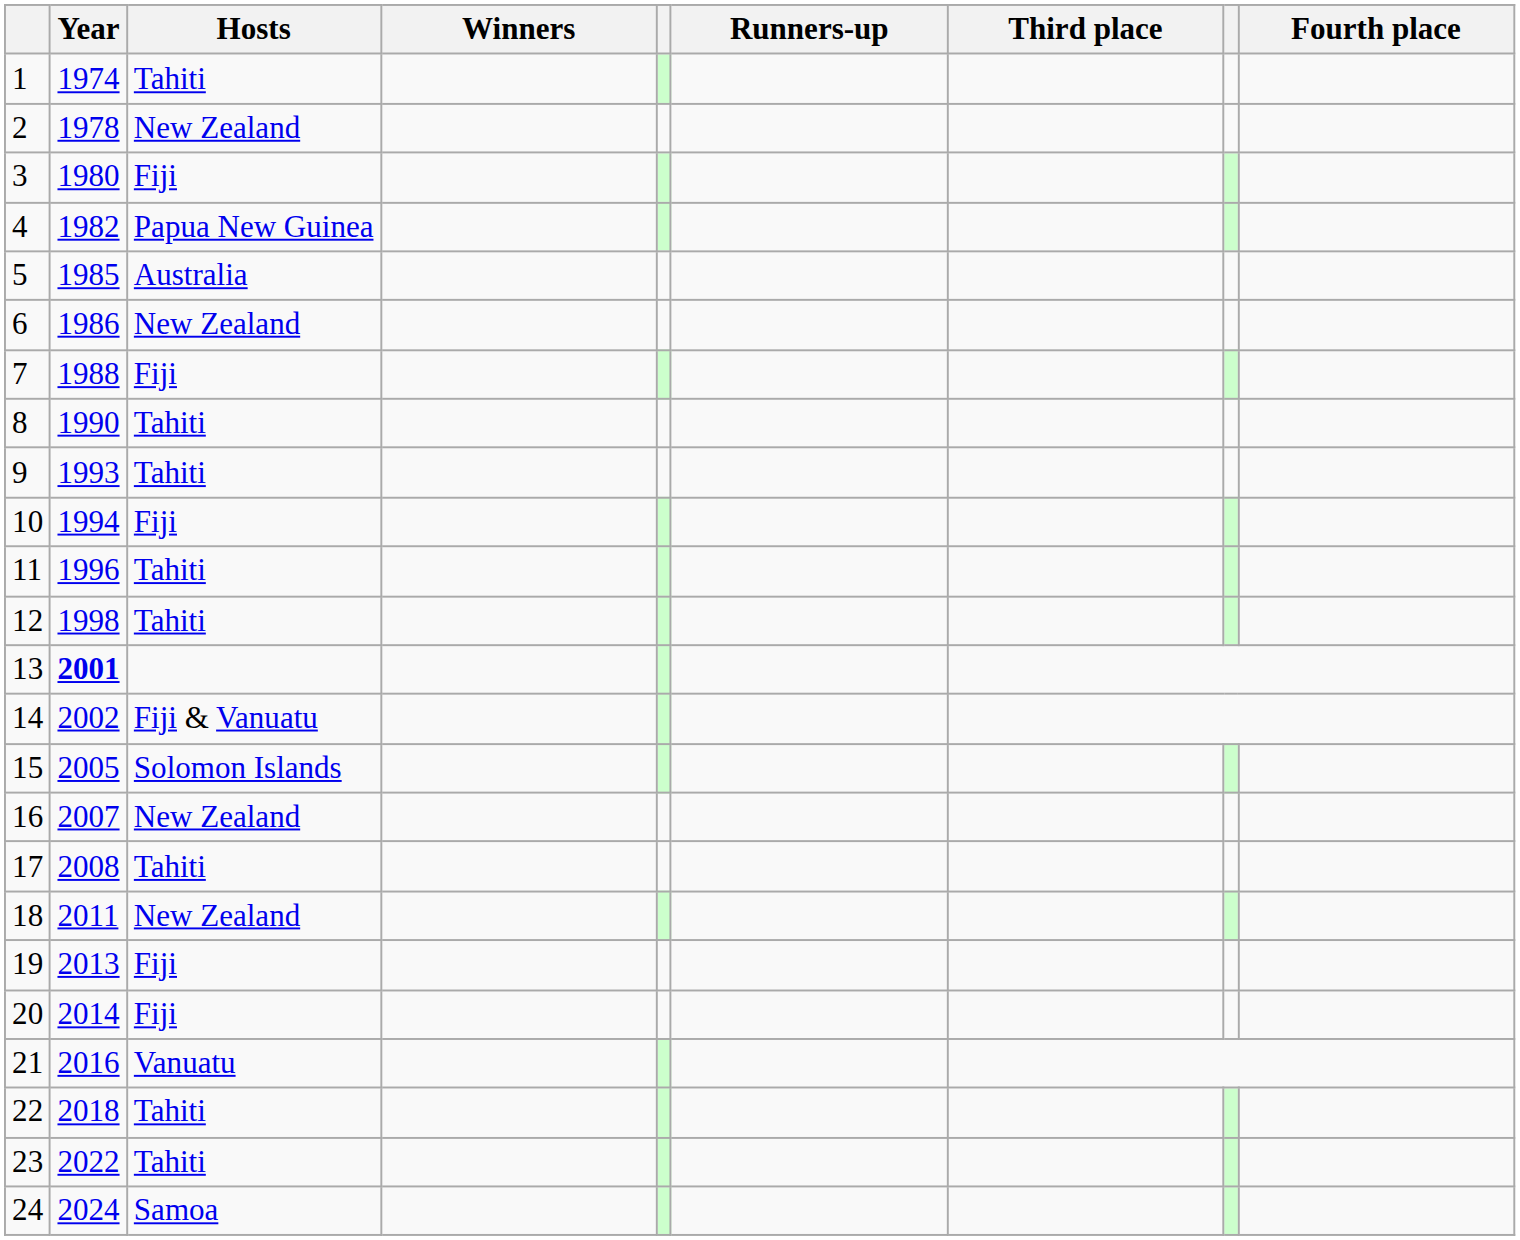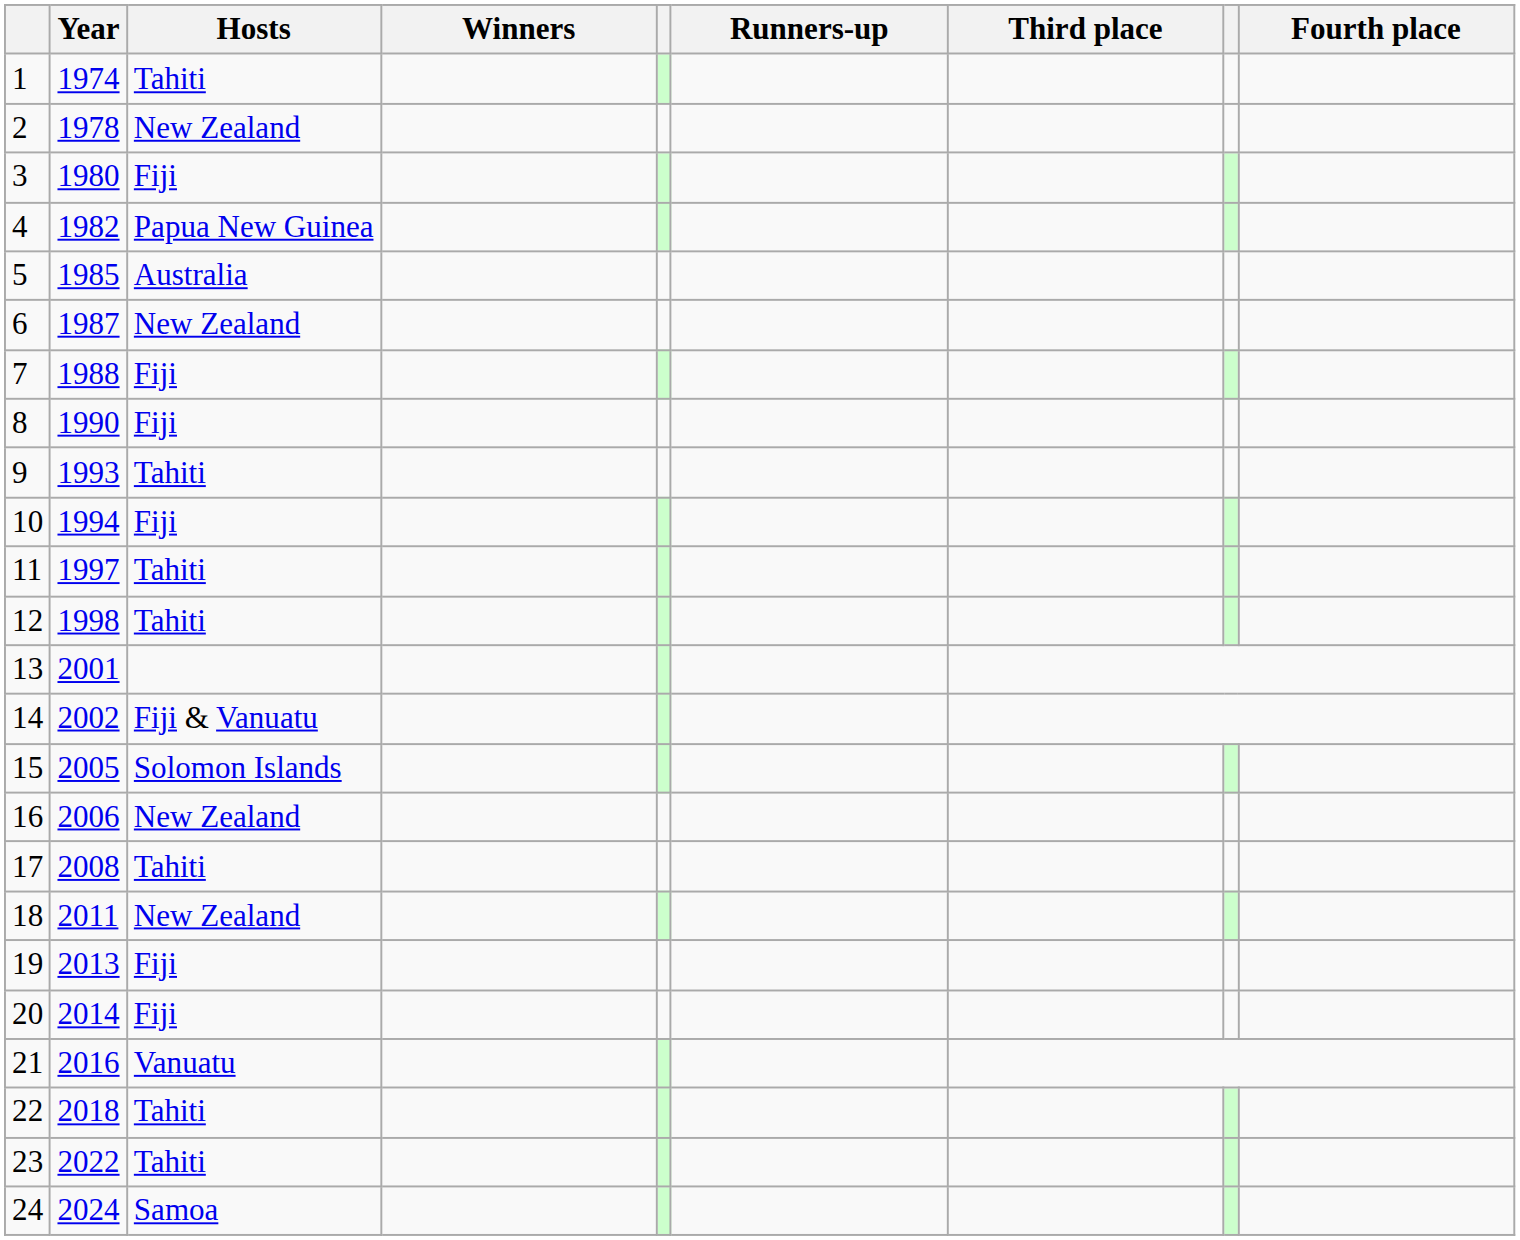6 | Year: 1986 -> 1987
8 | Hosts: Tahiti -> Fiji
11 | Year: 1996 -> 1997
13 | Year: bold -> normal
16 | Year: 2007 -> 2006
